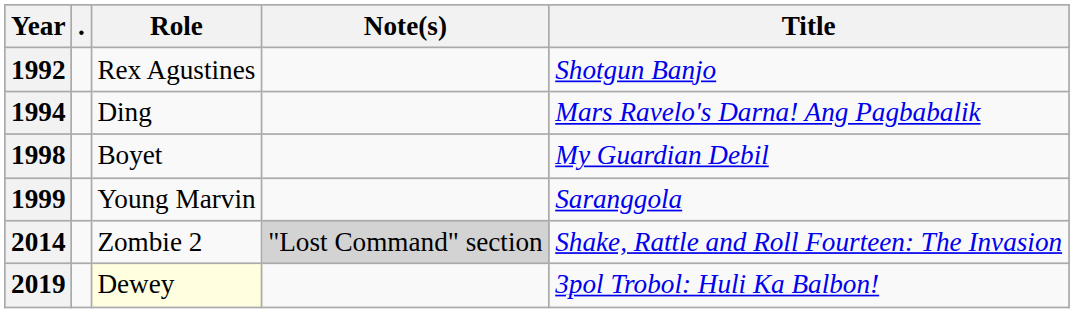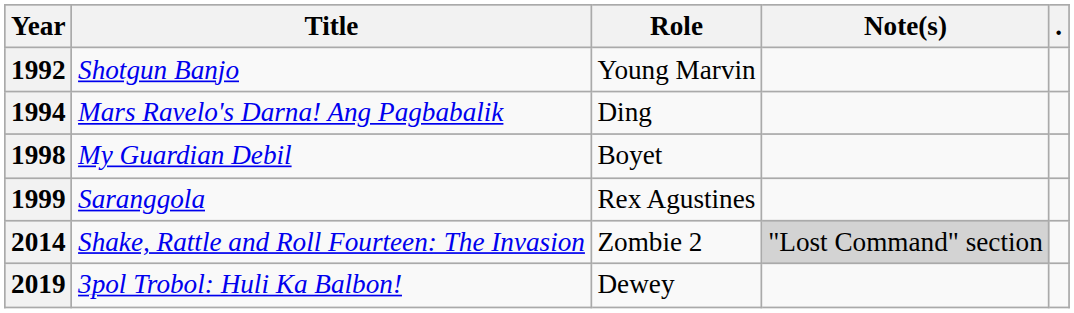columns swapped: Title <-> .
1992 | Role: Rex Agustines -> Young Marvin
1999 | Role: Young Marvin -> Rex Agustines
2019 | Role: lightyellow background -> no background
